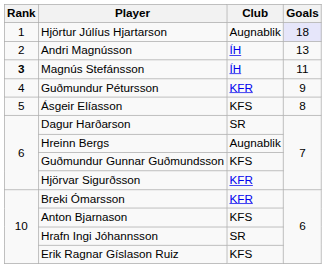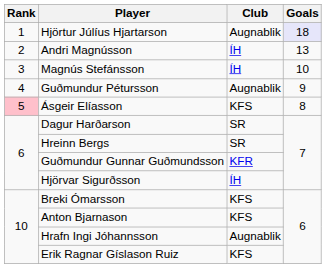Magnús Stefánsson | Rank: bold -> normal
Magnús Stefánsson | Goals: 11 -> 10
Guðmundur Pétursson | Club: KFR -> Augnablik
Ásgeir Elíasson | Rank: no background -> pink background
Hreinn Bergs | Club: Augnablik -> SR
Guðmundur Gunnar Guðmundsson | Club: KFS -> KFR
Hjörvar Sigurðsson | Club: KFR -> ÍH
Breki Ómarsson | Club: KFR -> KFS
Hrafn Ingi Jóhannsson | Club: SR -> Augnablik
